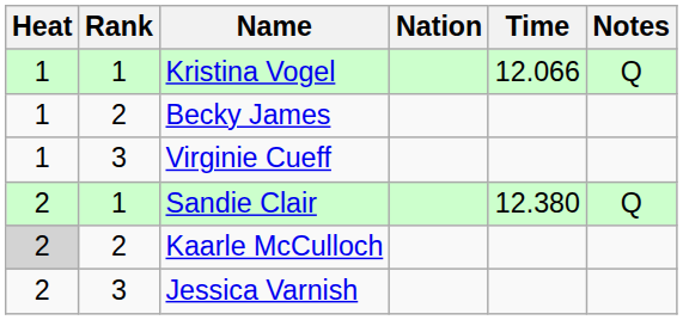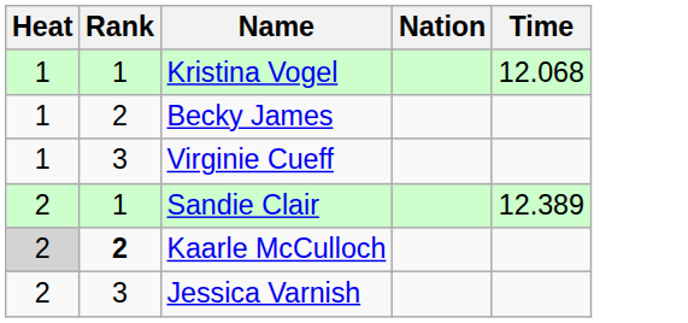- column: Notes | Q | Q
Kristina Vogel | Time: 12.066 -> 12.068
Sandie Clair | Time: 12.380 -> 12.389
Kaarle McCulloch | Rank: normal -> bold
